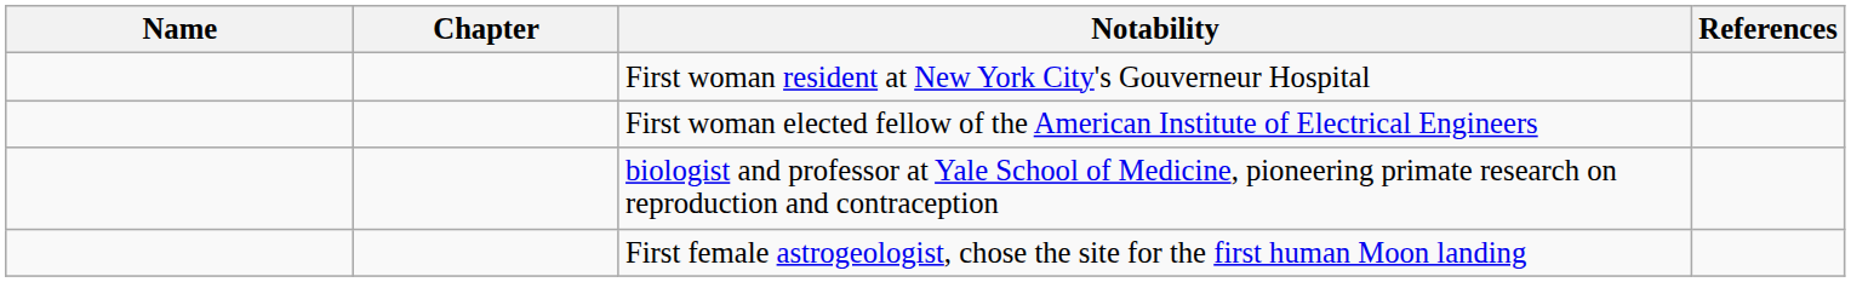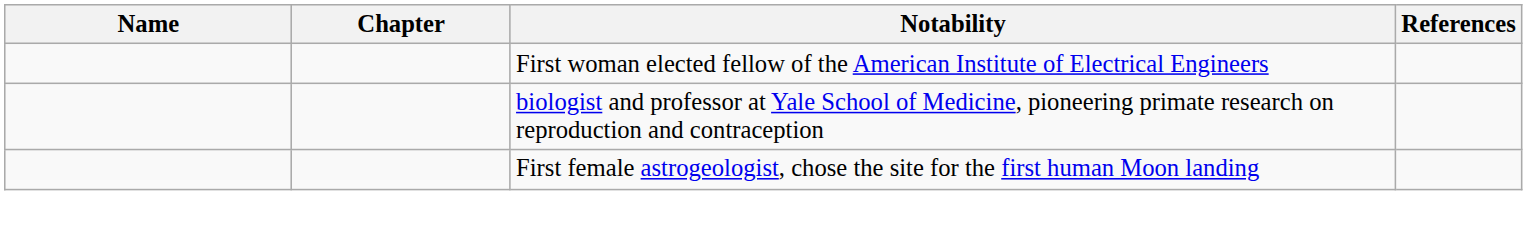- row: First woman resident at New York City's Gouverneur Hospital
